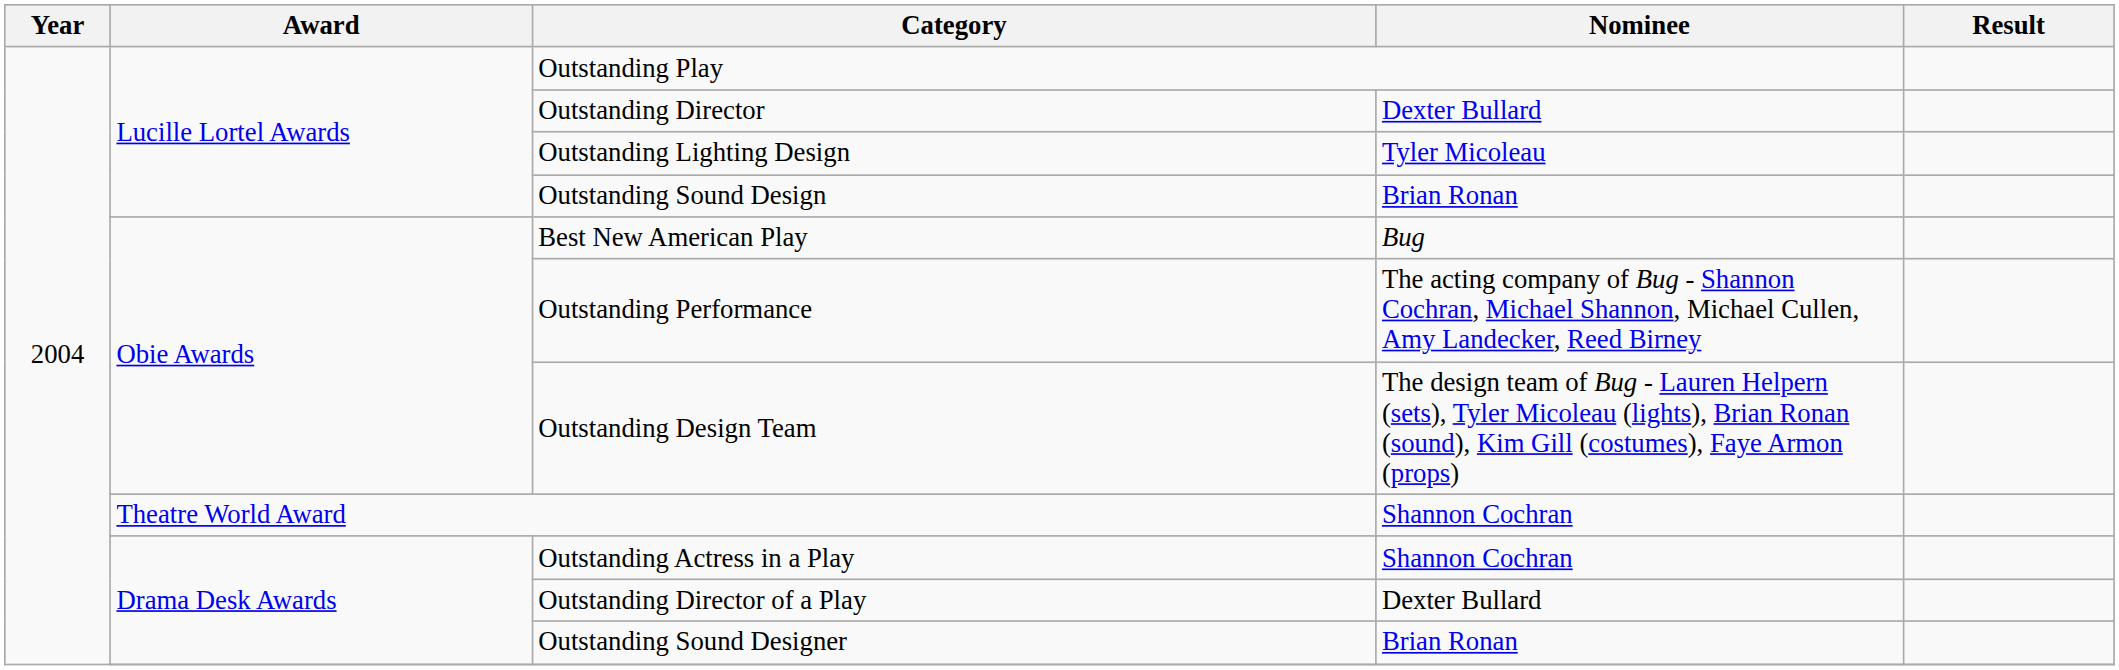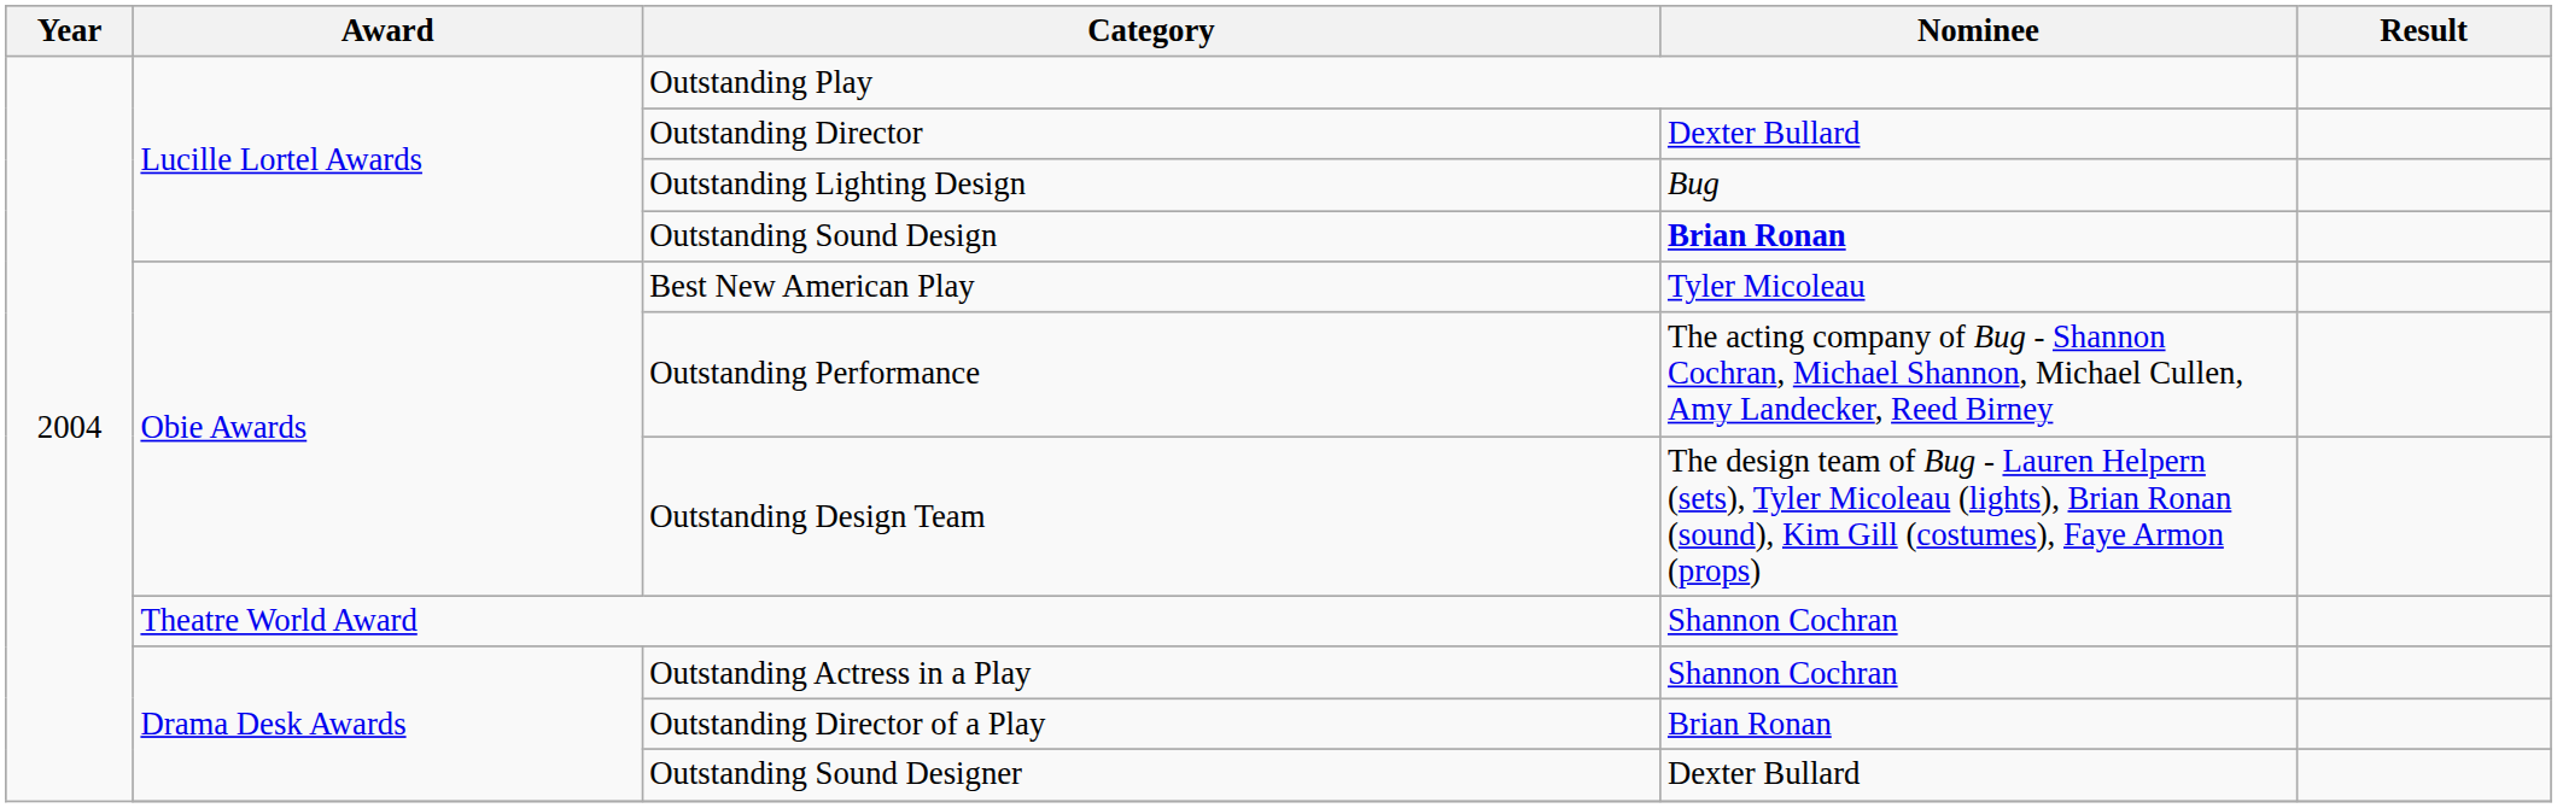Outstanding Lighting Design | Nominee: Tyler Micoleau -> Bug
Outstanding Sound Design | Nominee: normal -> bold
Best New American Play | Nominee: Bug -> Tyler Micoleau
Outstanding Director of a Play | Nominee: Dexter Bullard -> Brian Ronan
Outstanding Sound Designer | Nominee: Brian Ronan -> Dexter Bullard
